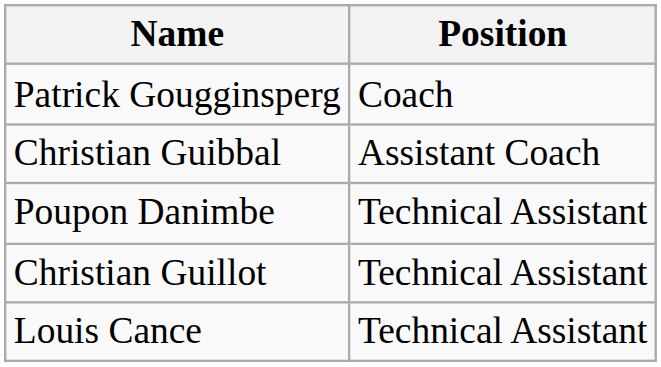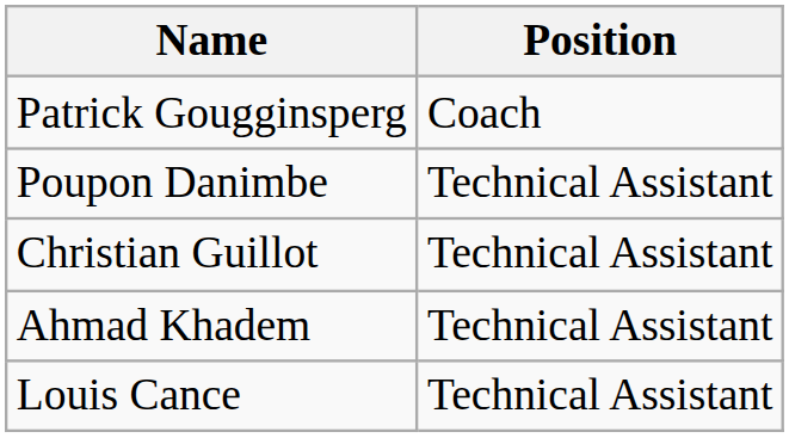- row: Christian Guibbal | Assistant Coach
+ row: Ahmad Khadem | Technical Assistant
